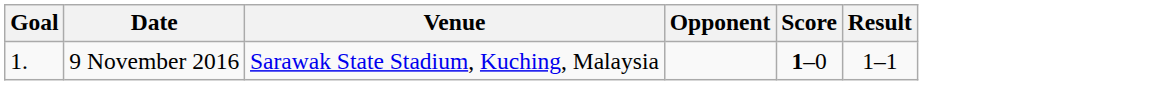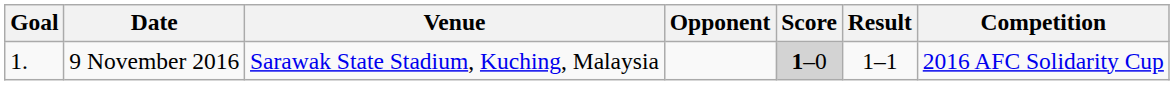+ column: Competition | 2016 AFC Solidarity Cup
9 November 2016 | Score: no background -> lightgrey background
